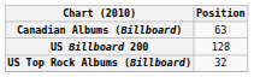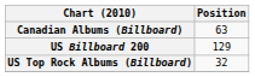US Billboard 200 | Position: 128 -> 129
